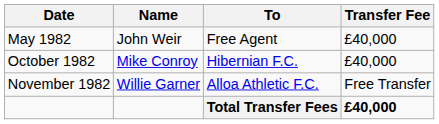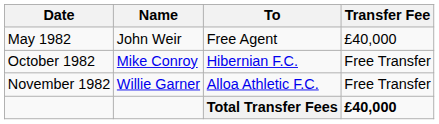October 1982 | Transfer Fee: £40,000 -> Free Transfer
